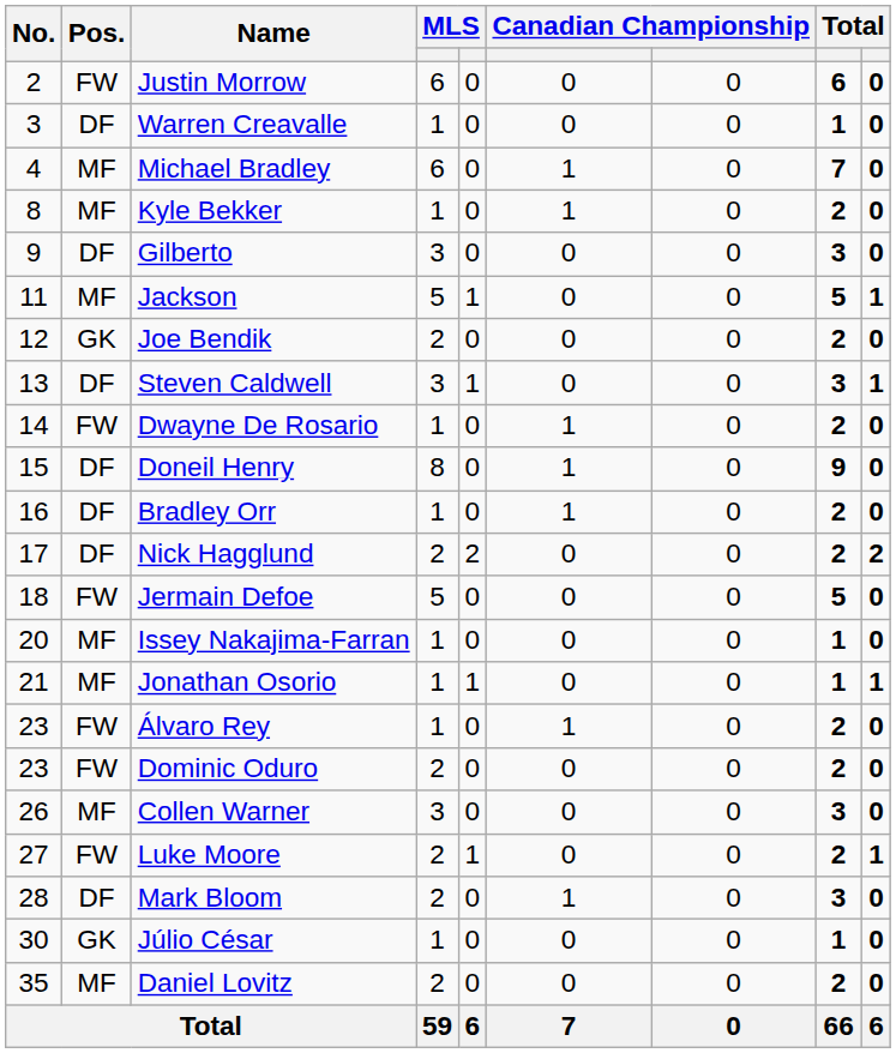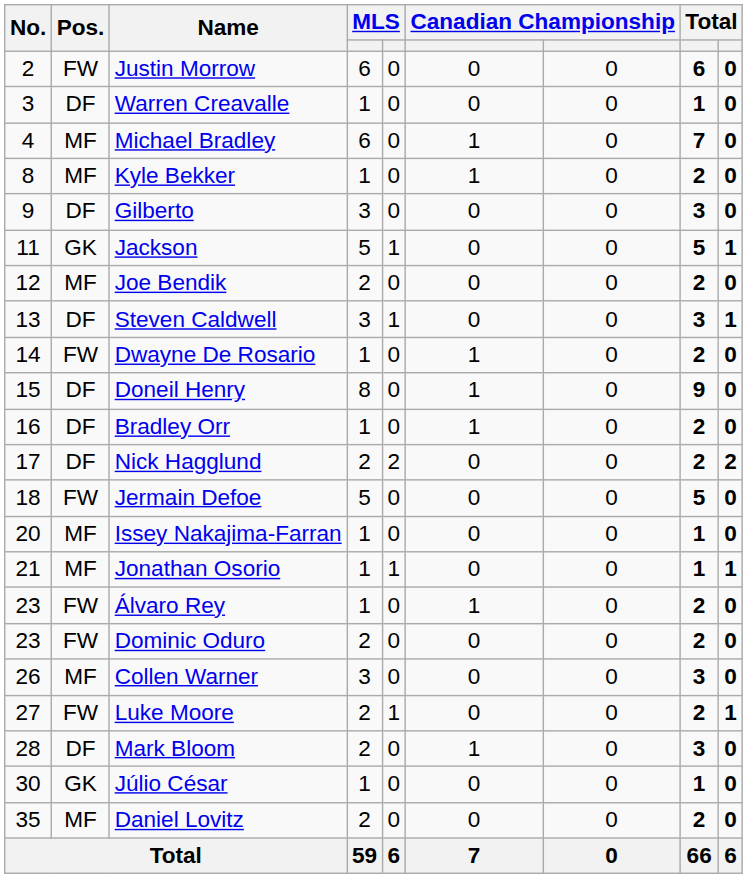Jackson | Pos.: MF -> GK
Joe Bendik | Pos.: GK -> MF
